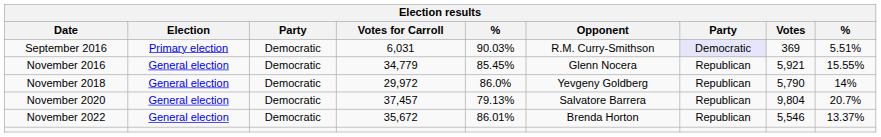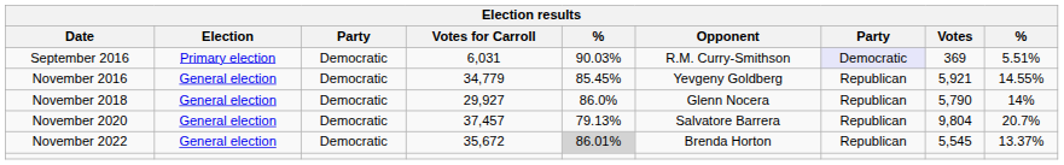November 2016 | Opponent: Glenn Nocera -> Yevgeny Goldberg
November 2016 | column 9: 15.55% -> 14.55%
November 2018 | Votes for Carroll: 29,972 -> 29,927
November 2018 | Opponent: Yevgeny Goldberg -> Glenn Nocera
November 2022 | column 5: no background -> lightgrey background
November 2022 | Votes: 5,546 -> 5,545
